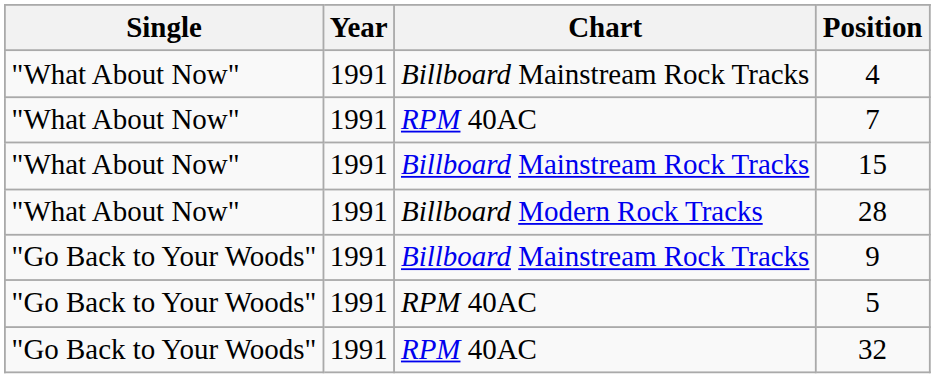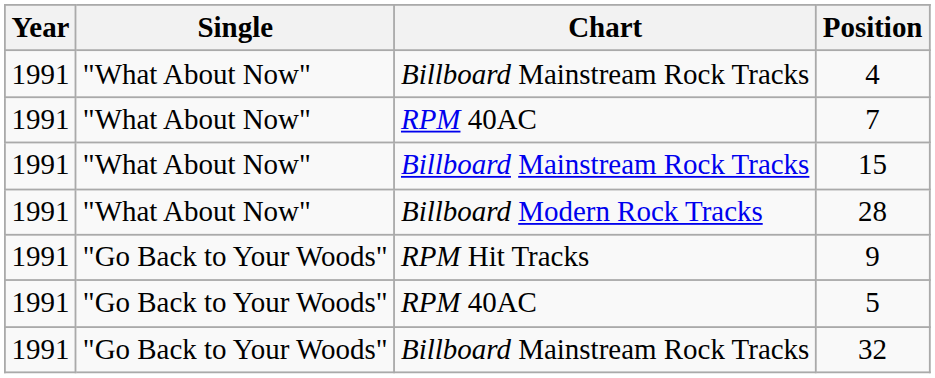columns swapped: Year <-> Single
9 | Chart: Billboard Mainstream Rock Tracks -> RPM Hit Tracks
32 | Chart: RPM 40AC -> Billboard Mainstream Rock Tracks
